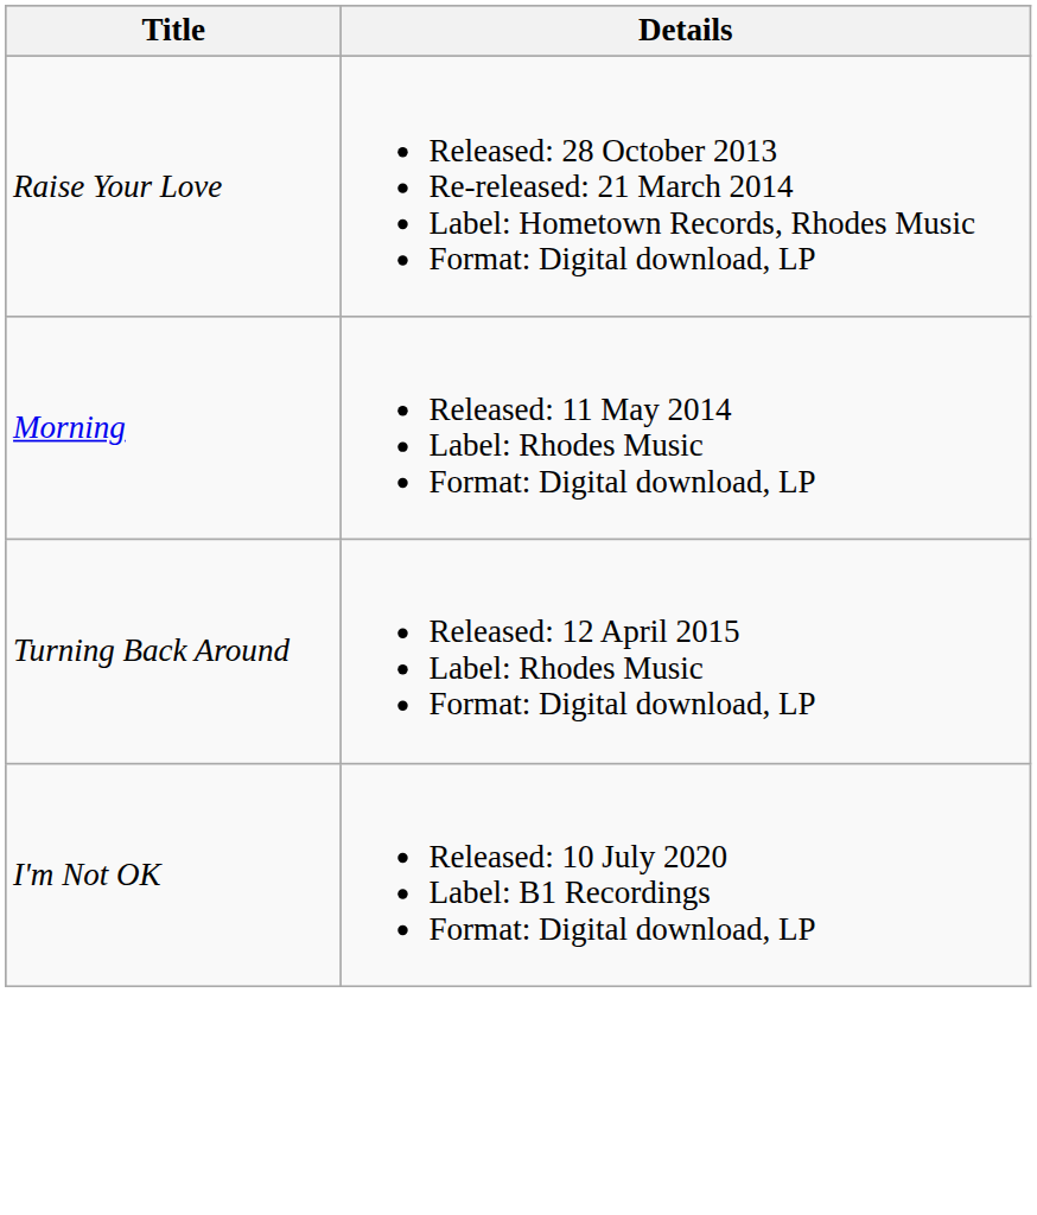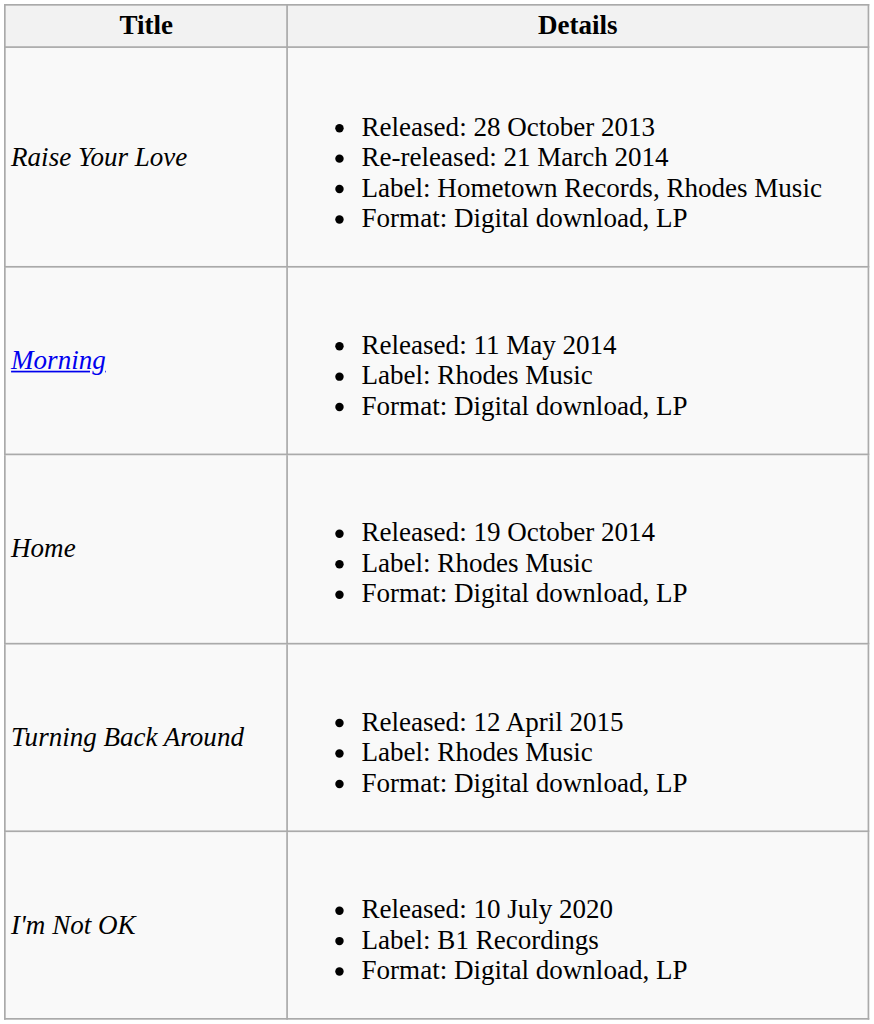+ row: Home | Released: 19 October 2014 Label: Rhodes Music Format: Digital download, LP
